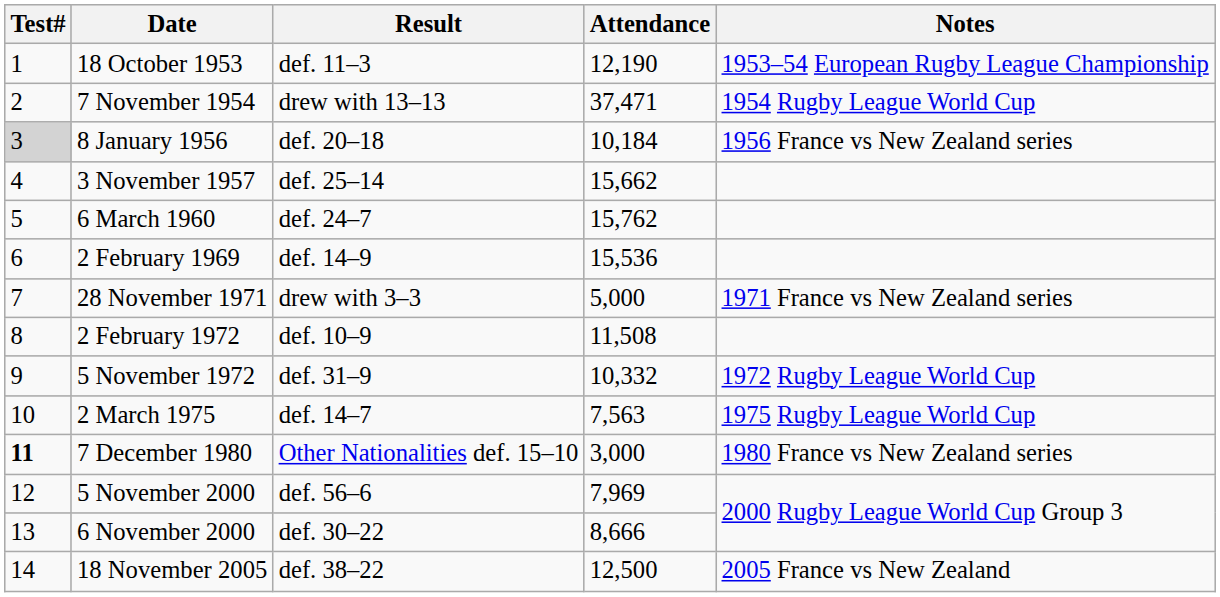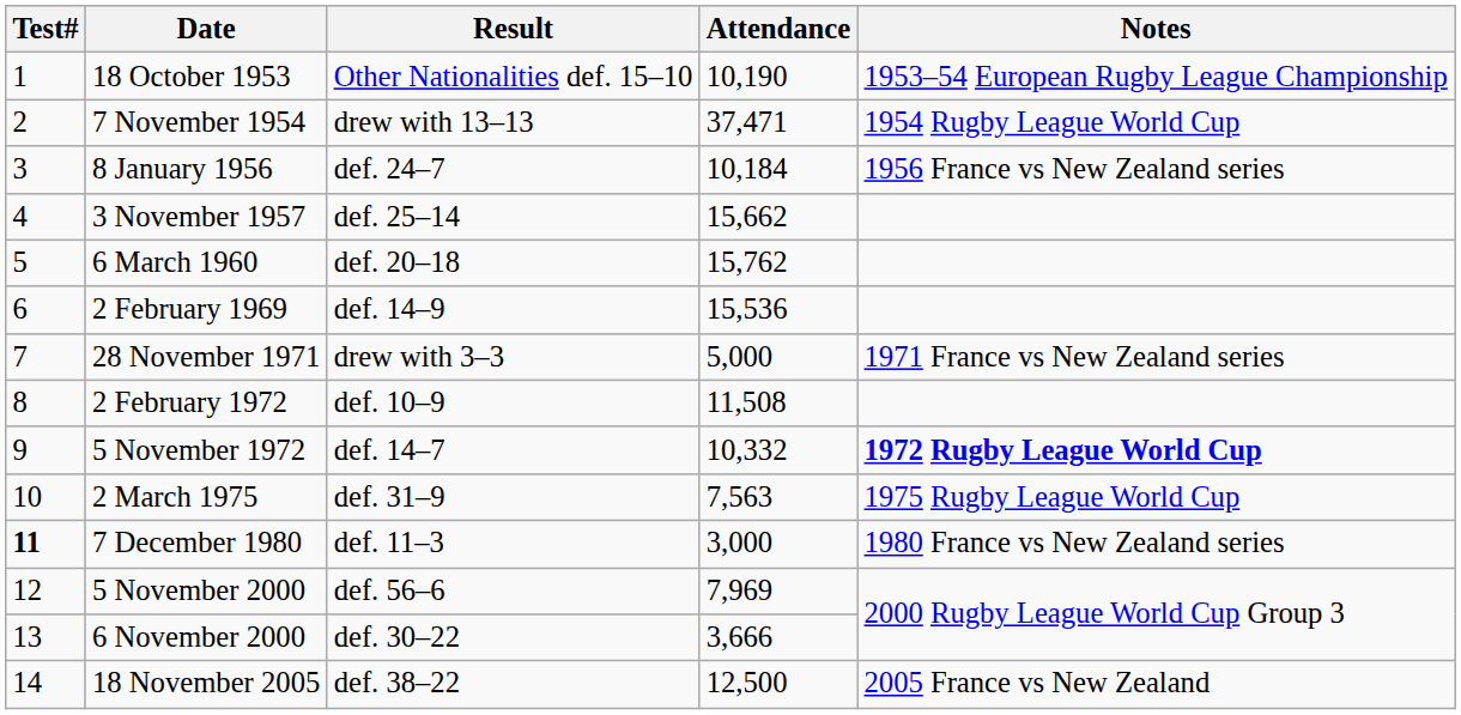18 October 1953 | Result: def. 11–3 -> Other Nationalities def. 15–10
18 October 1953 | Attendance: 12,190 -> 10,190
8 January 1956 | Test#: lightgrey background -> no background
8 January 1956 | Result: def. 20–18 -> def. 24–7
6 March 1960 | Result: def. 24–7 -> def. 20–18
5 November 1972 | Result: def. 31–9 -> def. 14–7
5 November 1972 | Notes: normal -> bold
2 March 1975 | Result: def. 14–7 -> def. 31–9
7 December 1980 | Result: Other Nationalities def. 15–10 -> def. 11–3
6 November 2000 | Attendance: 8,666 -> 3,666
